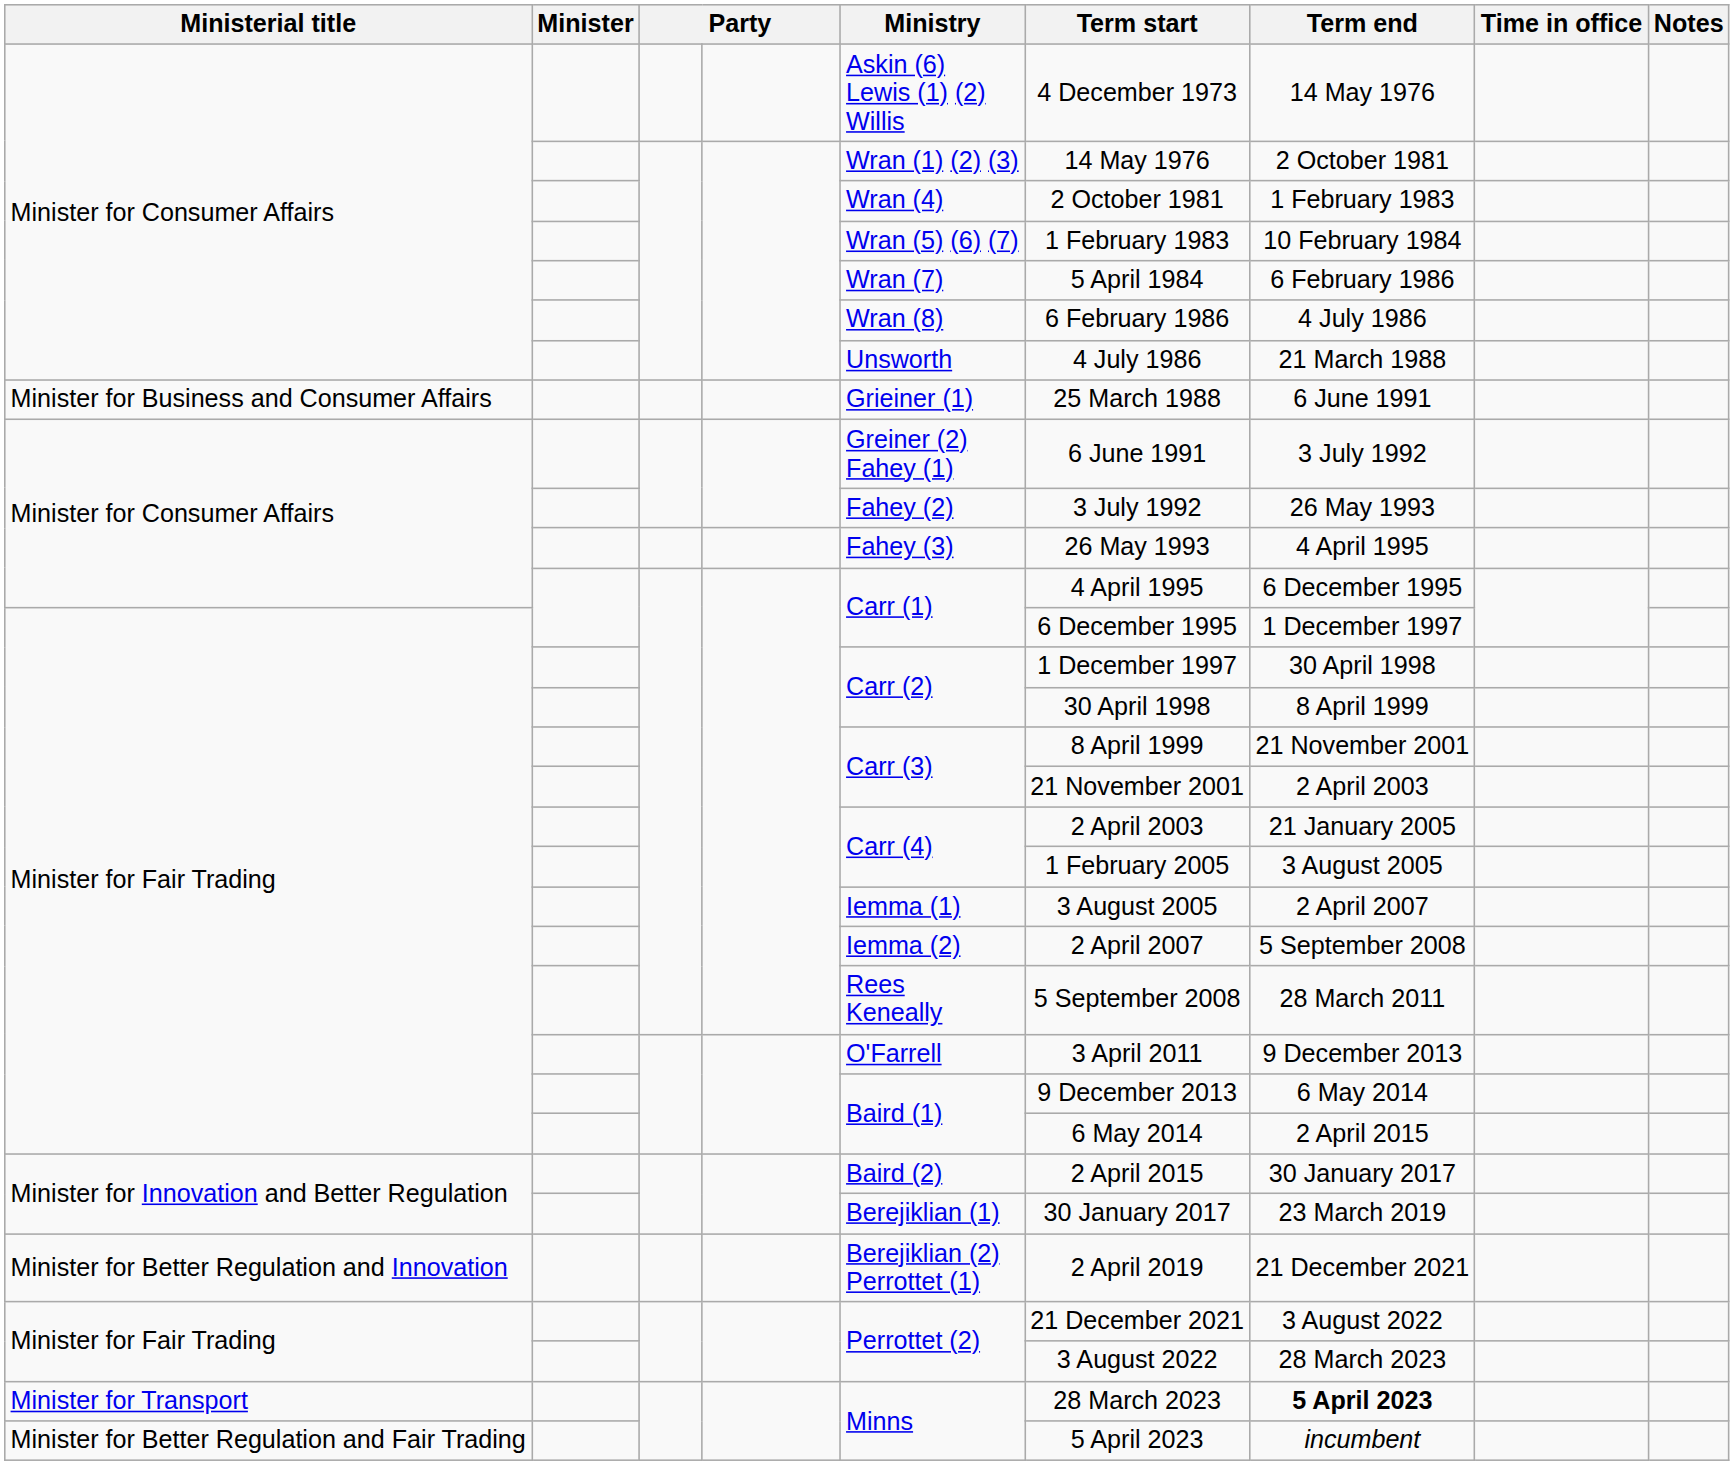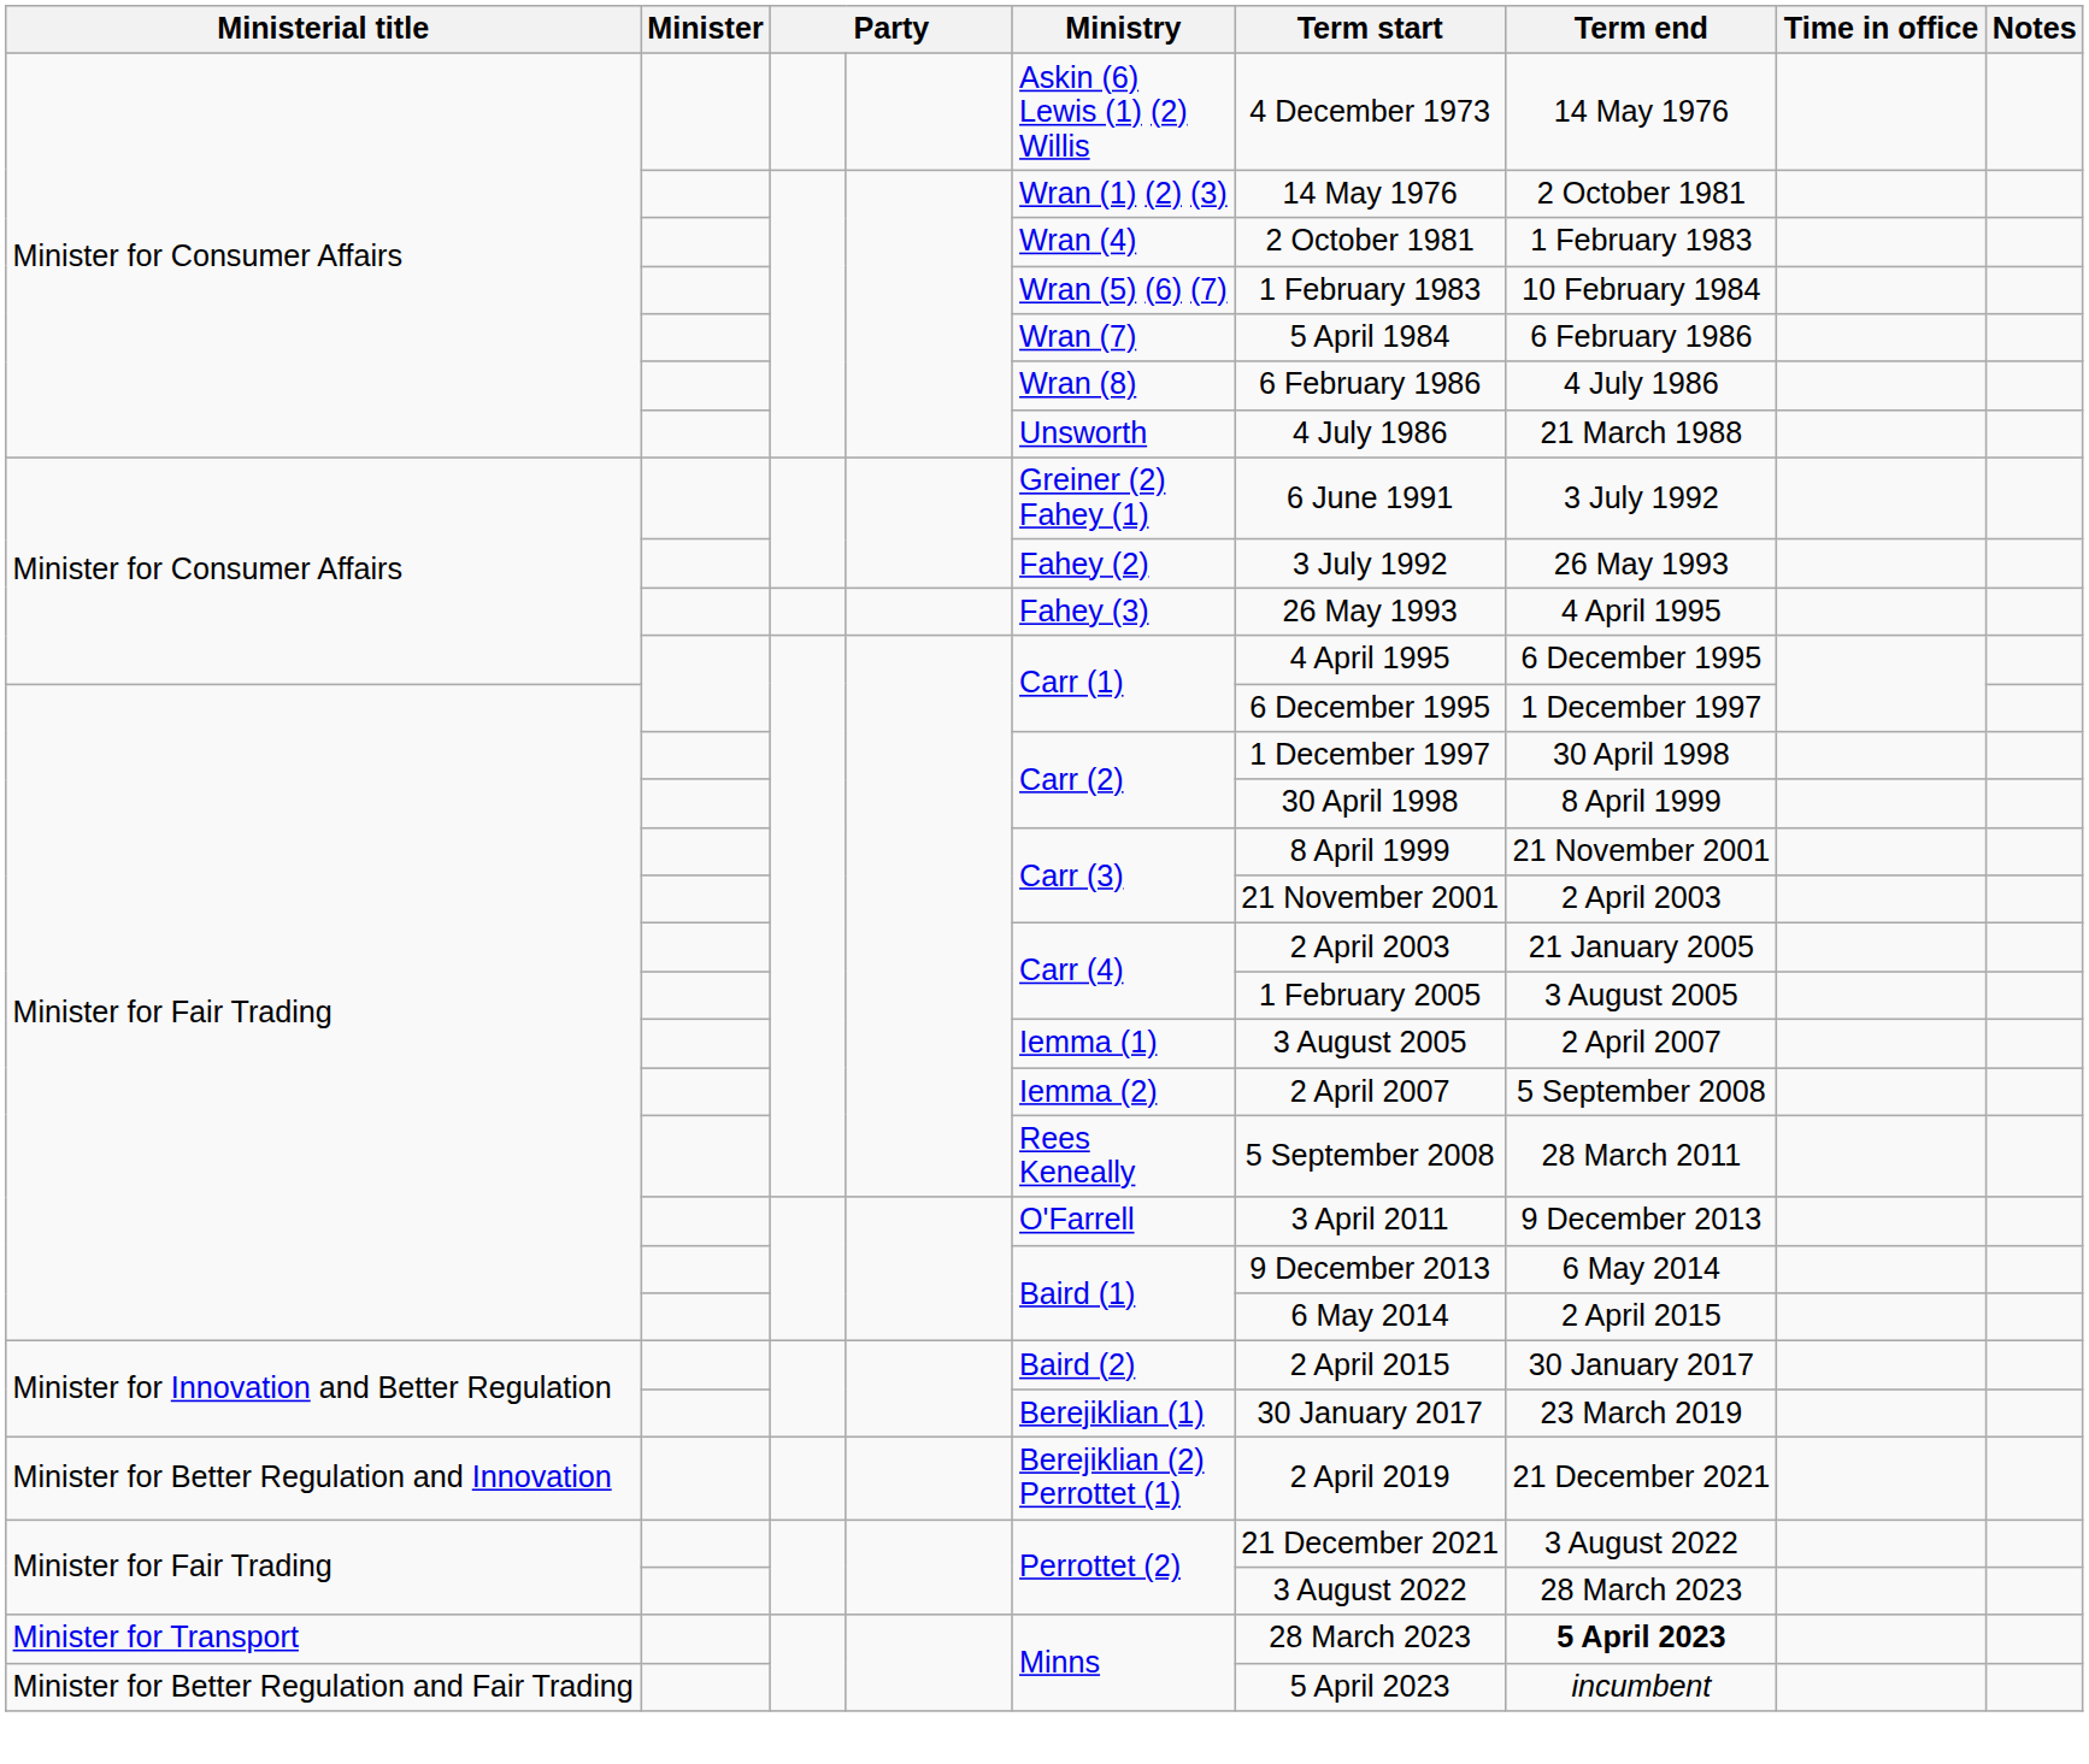- row: Minister for Business and Consumer Affairs | Grieiner (1) | 25 March 1988 | 6 June 1991
